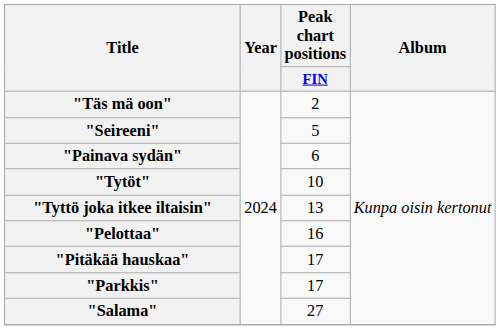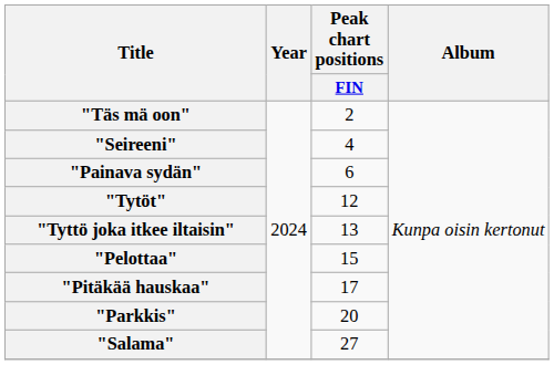"Seireeni" | Peak chart positions / FIN: 5 -> 4
"Tytöt" | Peak chart positions / FIN: 10 -> 12
"Pelottaa" | Peak chart positions / FIN: 16 -> 15
"Parkkis" | Peak chart positions / FIN: 17 -> 20
